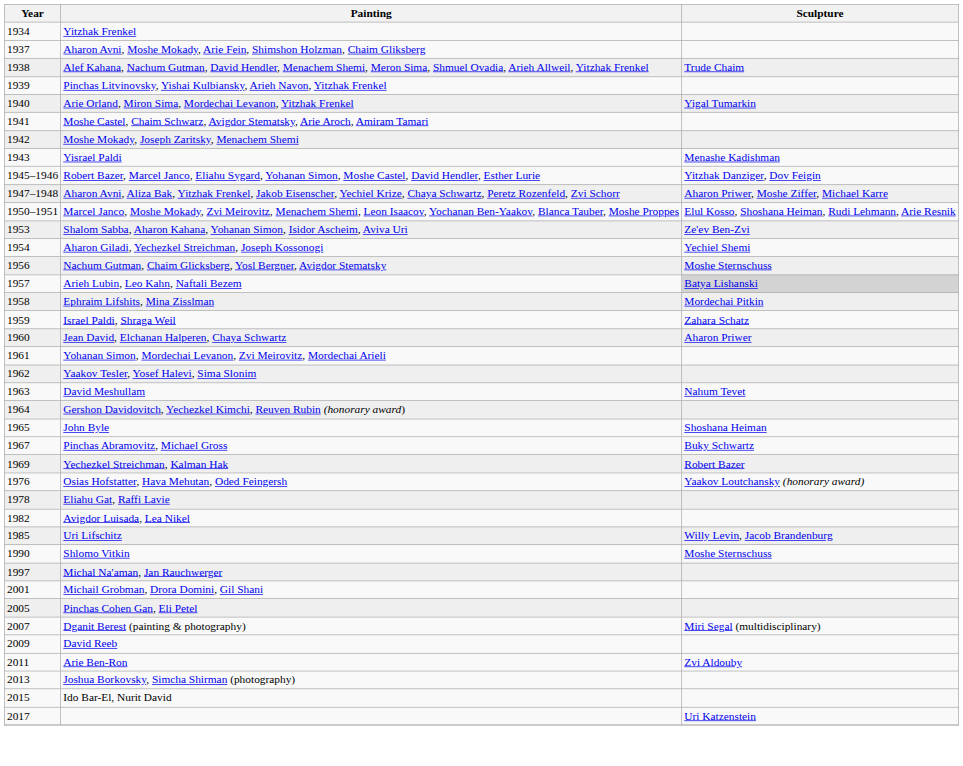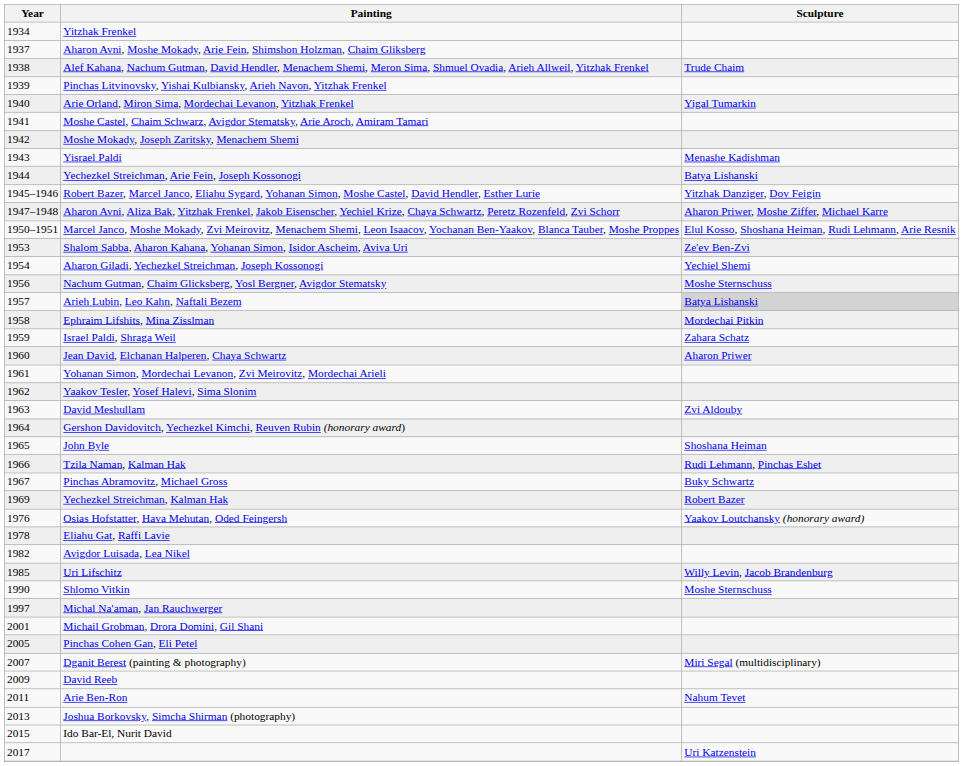+ row: 1944 | Yechezkel Streichman, Arie Fein, Joseph Kossonogi | Batya Lishanski
David Meshullam | Sculpture: Nahum Tevet -> Zvi Aldouby
+ row: 1966 | Tzila Naman, Kalman Hak | Rudi Lehmann, Pinchas Eshet
Arie Ben-Ron | Sculpture: Zvi Aldouby -> Nahum Tevet
